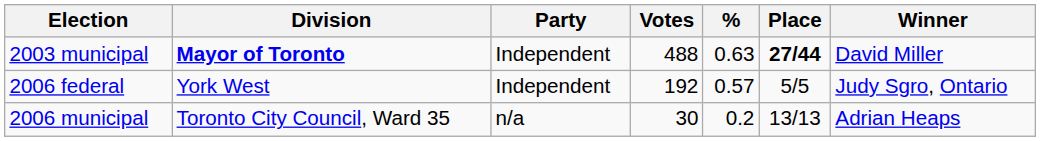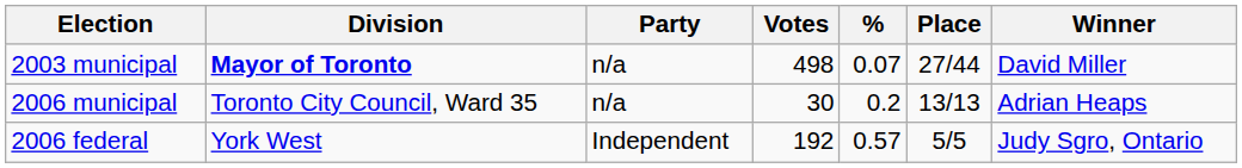2003 municipal | Party: Independent -> n/a
2003 municipal | Votes: 488 -> 498
2003 municipal | %: 0.63 -> 0.07
2003 municipal | Place: bold -> normal
rows swapped: 2006 federal <-> 2006 municipal
